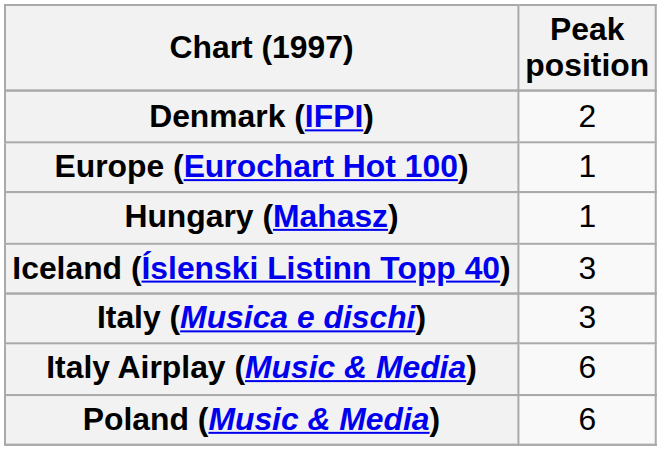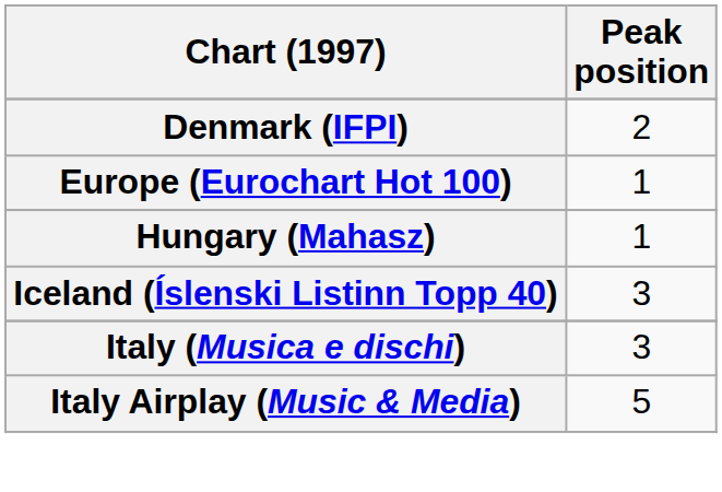Italy Airplay (Music & Media) | Peak position: 6 -> 5
- row: Poland (Music & Media) | 6
